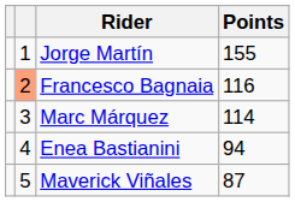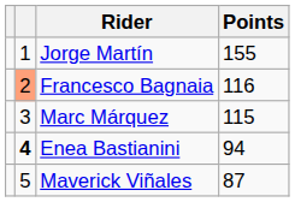Marc Márquez | Points: 114 -> 115
Enea Bastianini | column 2: normal -> bold
